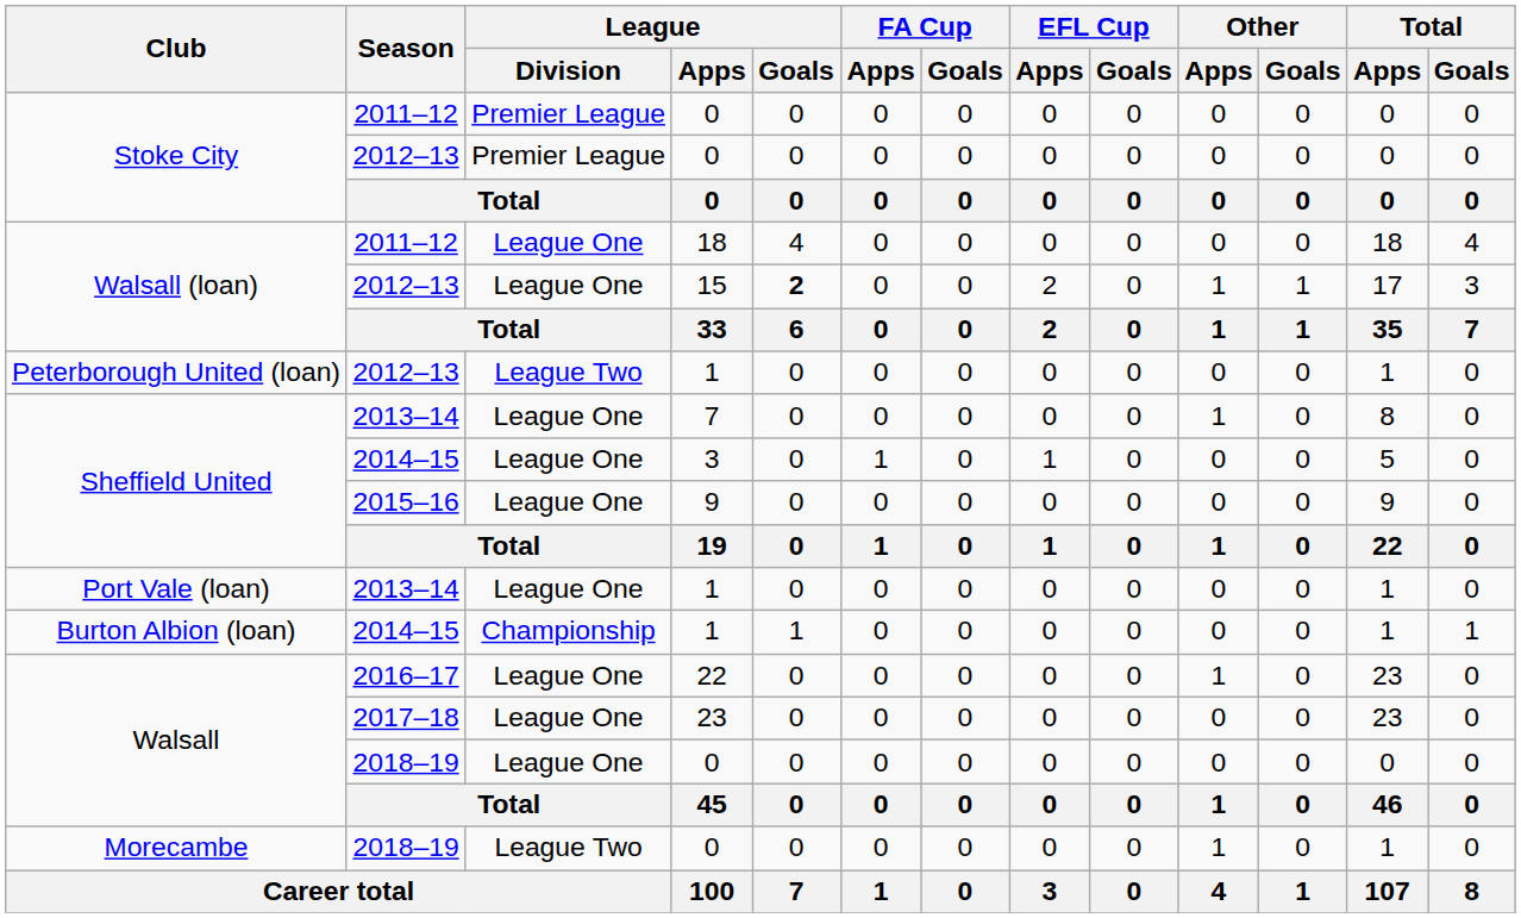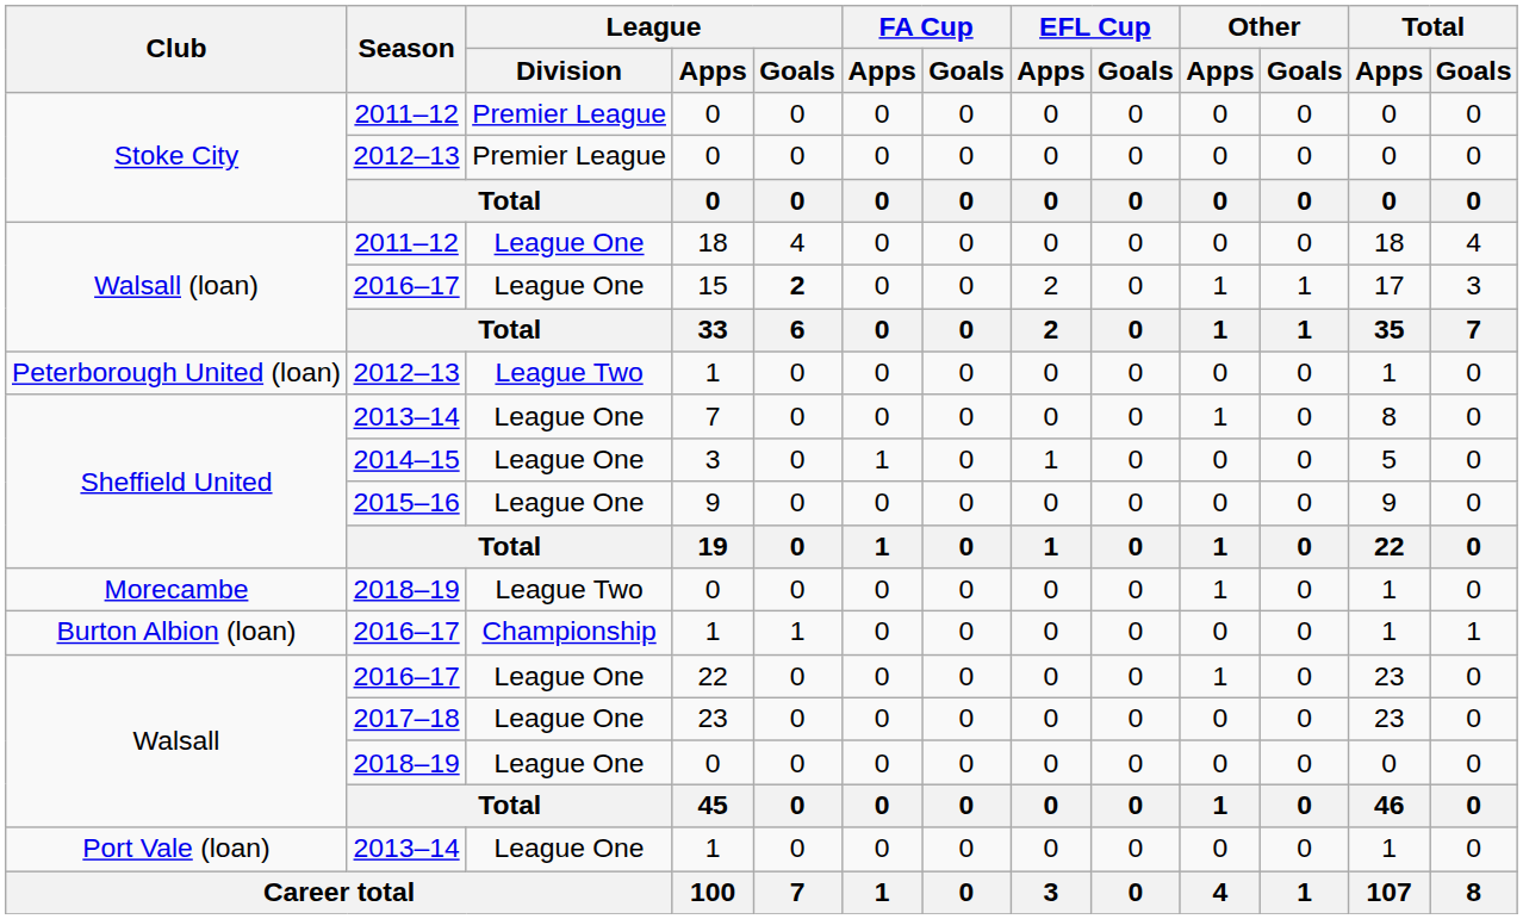15 | Season: 2012–13 -> 2016–17
rows swapped: Port Vale (loan) / 1 <-> Morecambe / 0
Burton Albion (loan) / 1 | Season: 2014–15 -> 2016–17
